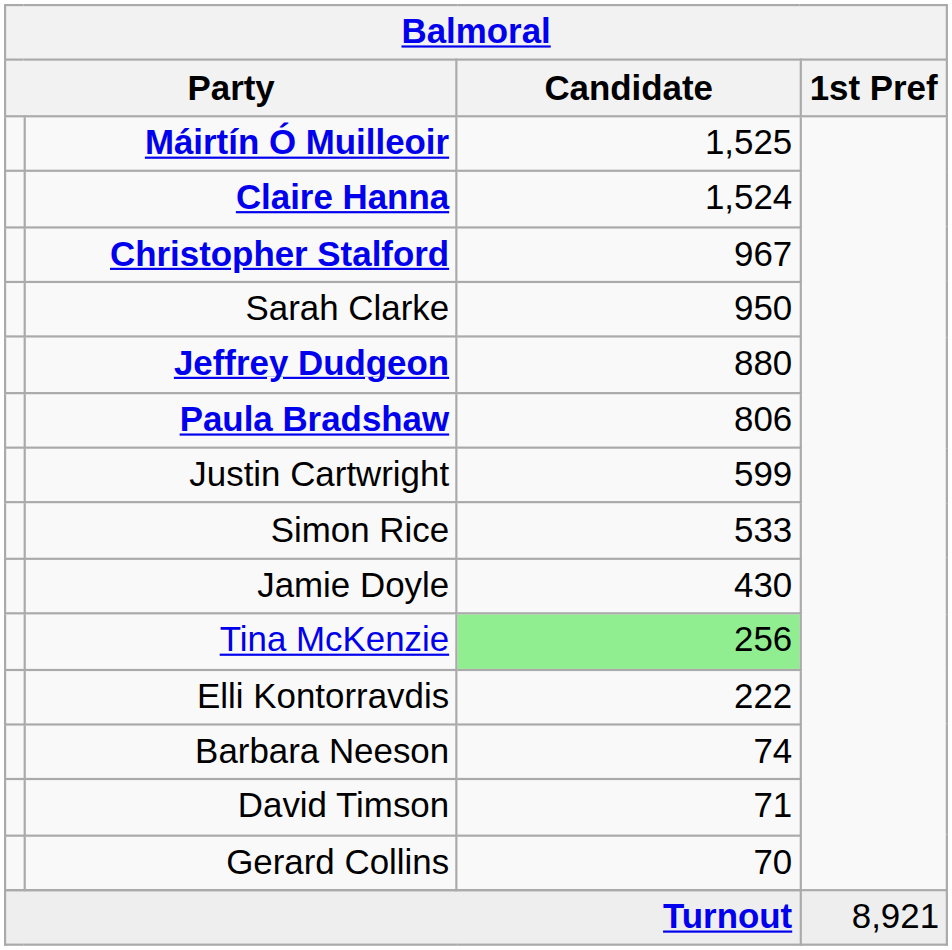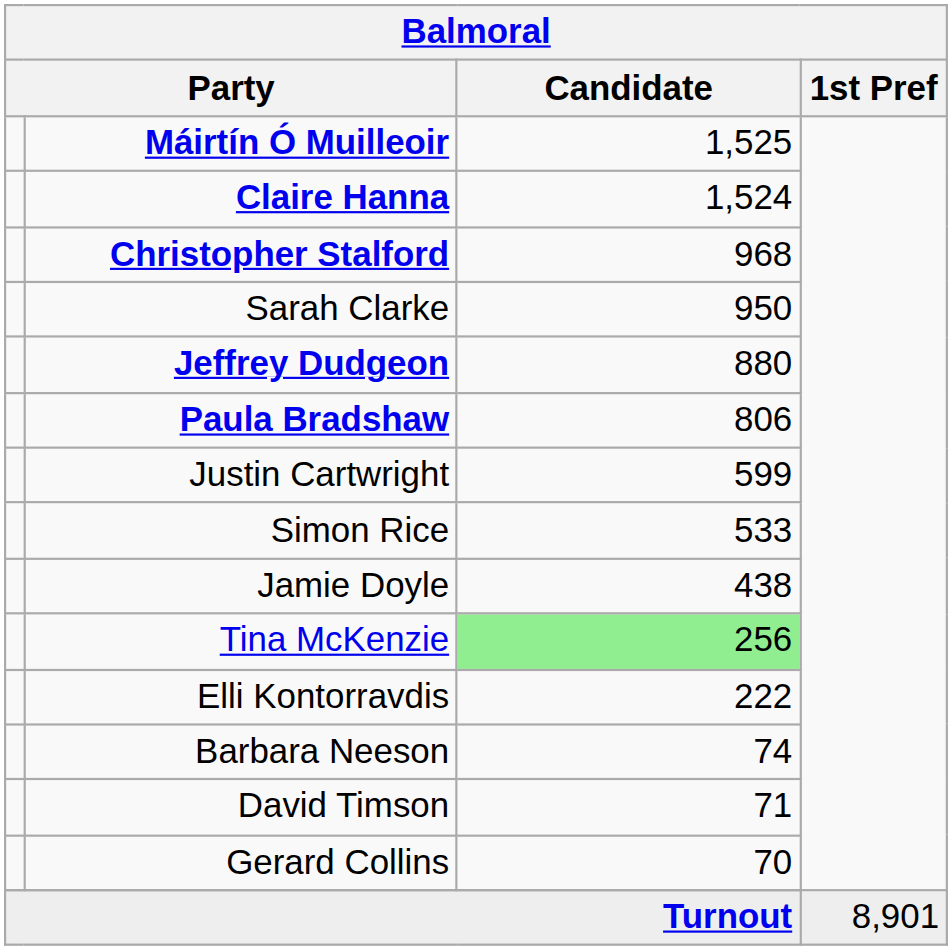Christopher Stalford | Candidate: 967 -> 968
Jamie Doyle | Candidate: 430 -> 438
Turnout | 1st Pref: 8,921 -> 8,901
